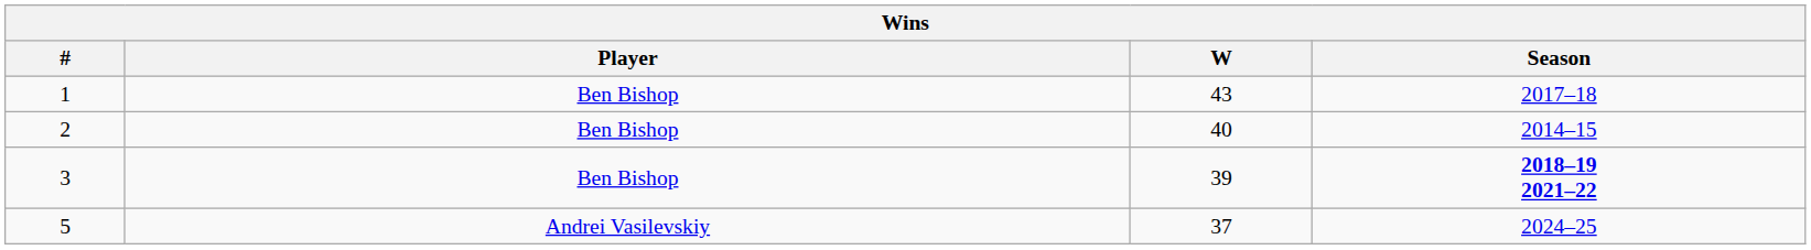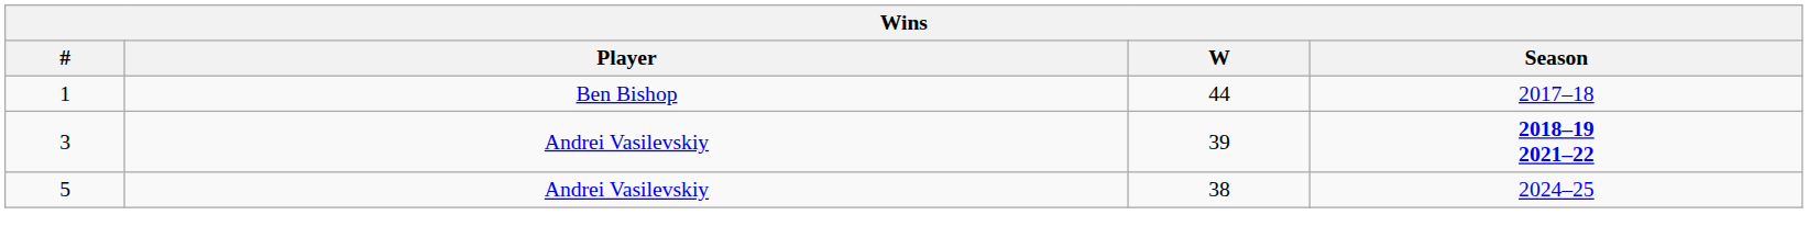1 | W: 43 -> 44
- row: 2 | Ben Bishop | 40 | 2014–15
3 | Player: Ben Bishop -> Andrei Vasilevskiy
5 | W: 37 -> 38
